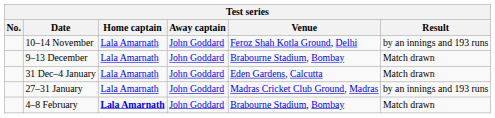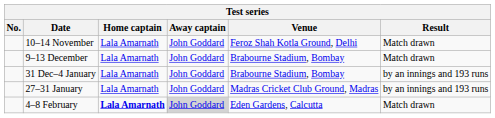10–14 November | Result: by an innings and 193 runs -> Match drawn
31 Dec–4 January | Venue: Eden Gardens, Calcutta -> Brabourne Stadium, Bombay
31 Dec–4 January | Result: Match drawn -> by an innings and 193 runs
4–8 February | Away captain: no background -> lightgrey background
4–8 February | Venue: Brabourne Stadium, Bombay -> Eden Gardens, Calcutta
